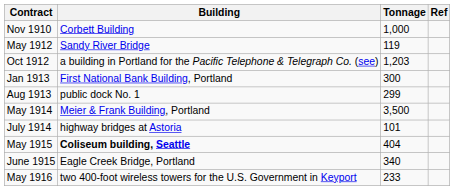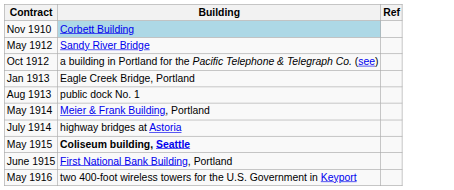- column: Tonnage | 1,000 | 119 | 1,203 | 300 | 299 | 3,500 | 101 | 404 | 340 | 233
Nov 1910 | Building: no background -> lightblue background
Jan 1913 | Building: First National Bank Building, Portland -> Eagle Creek Bridge, Portland
June 1915 | Building: Eagle Creek Bridge, Portland -> First National Bank Building, Portland
